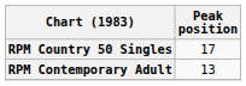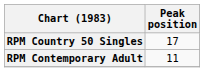RPM Contemporary Adult | Peak position: 13 -> 11
